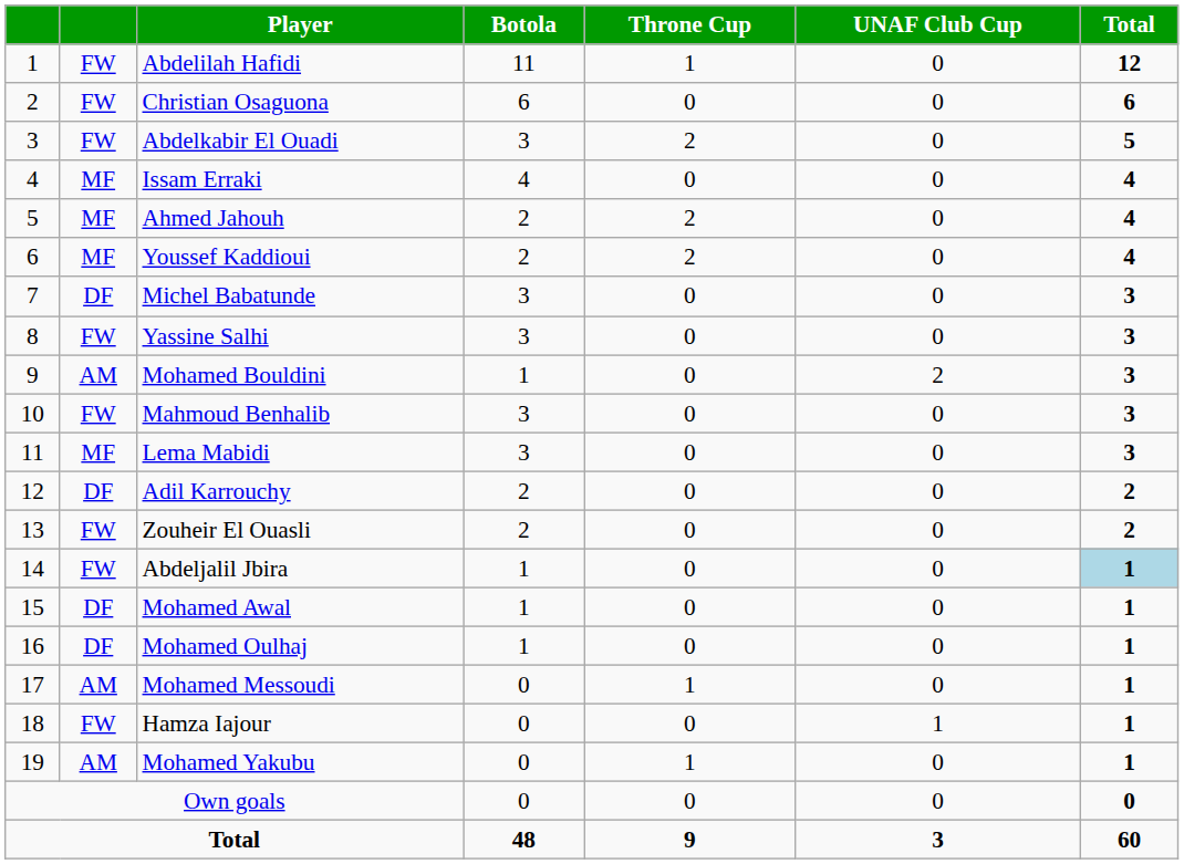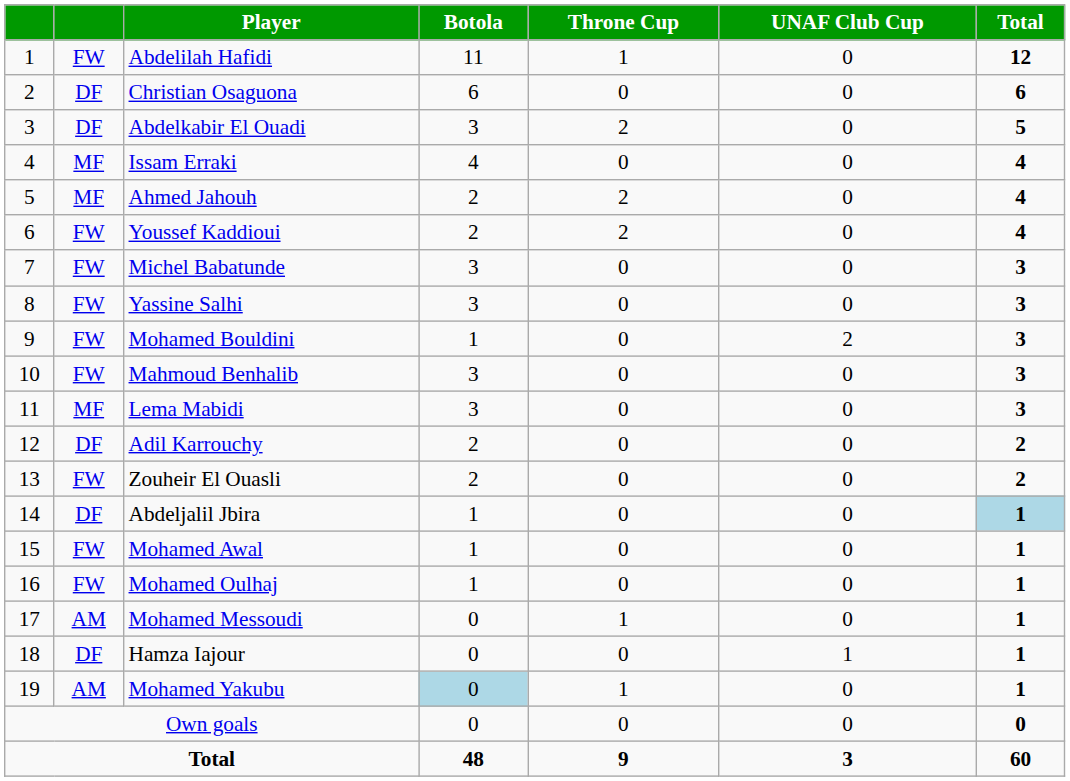Christian Osaguona | column 2: FW -> DF
Abdelkabir El Ouadi | column 2: FW -> DF
Youssef Kaddioui | column 2: MF -> FW
Michel Babatunde | column 2: DF -> FW
Mohamed Bouldini | column 2: AM -> FW
Abdeljalil Jbira | column 2: FW -> DF
Mohamed Awal | column 2: DF -> FW
Mohamed Oulhaj | column 2: DF -> FW
Hamza Iajour | column 2: FW -> DF
Mohamed Yakubu | Botola: no background -> lightblue background
